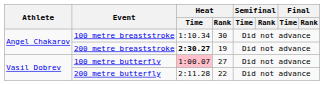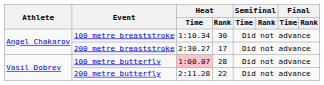200 metre breaststroke | Heat / Time: bold -> normal
200 metre breaststroke | Heat / Rank: 19 -> 17
100 metre butterfly | Heat / Rank: 27 -> 28
